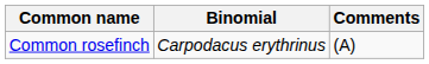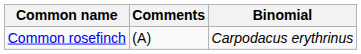columns swapped: Binomial <-> Comments
